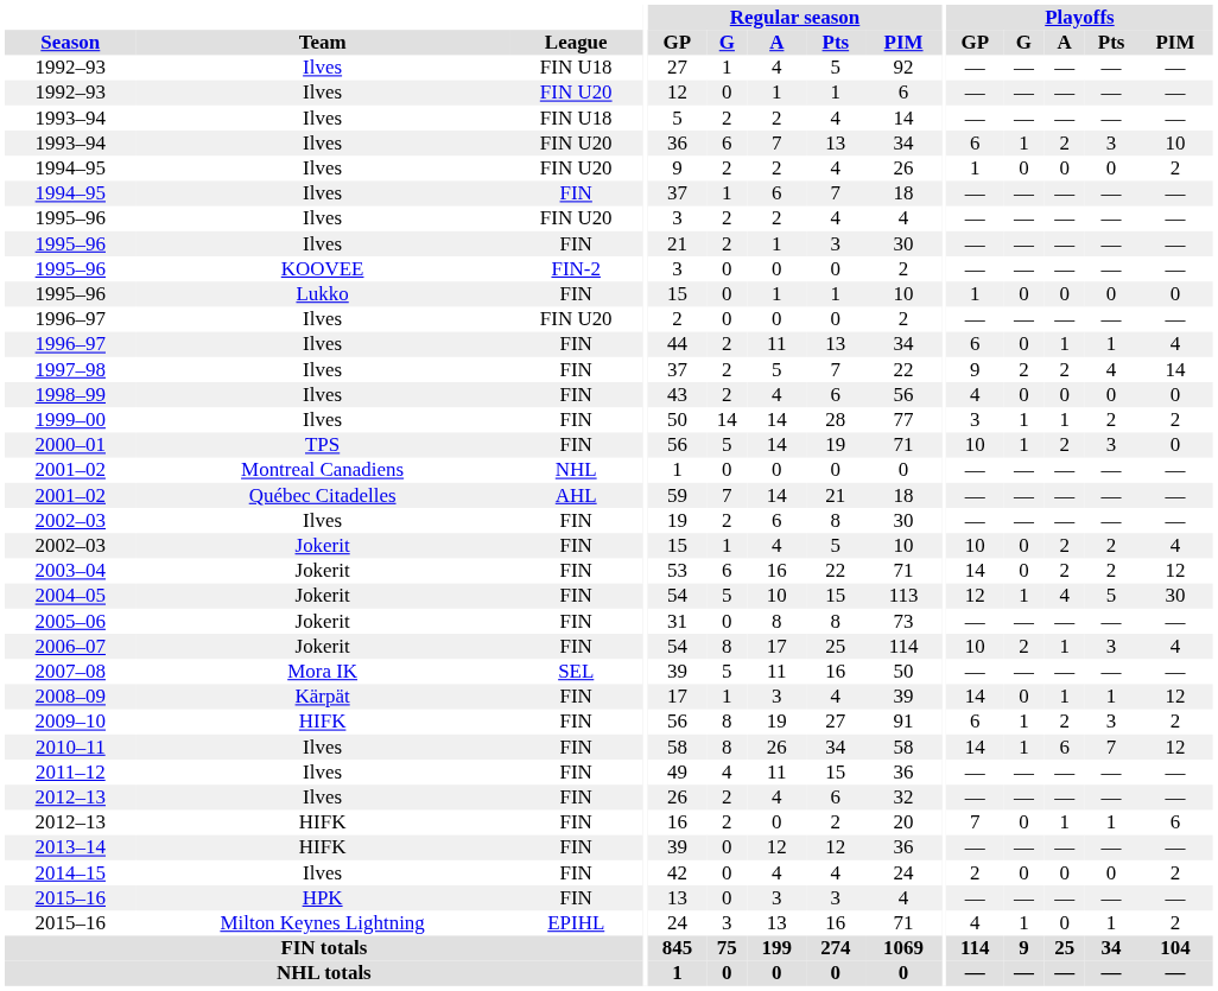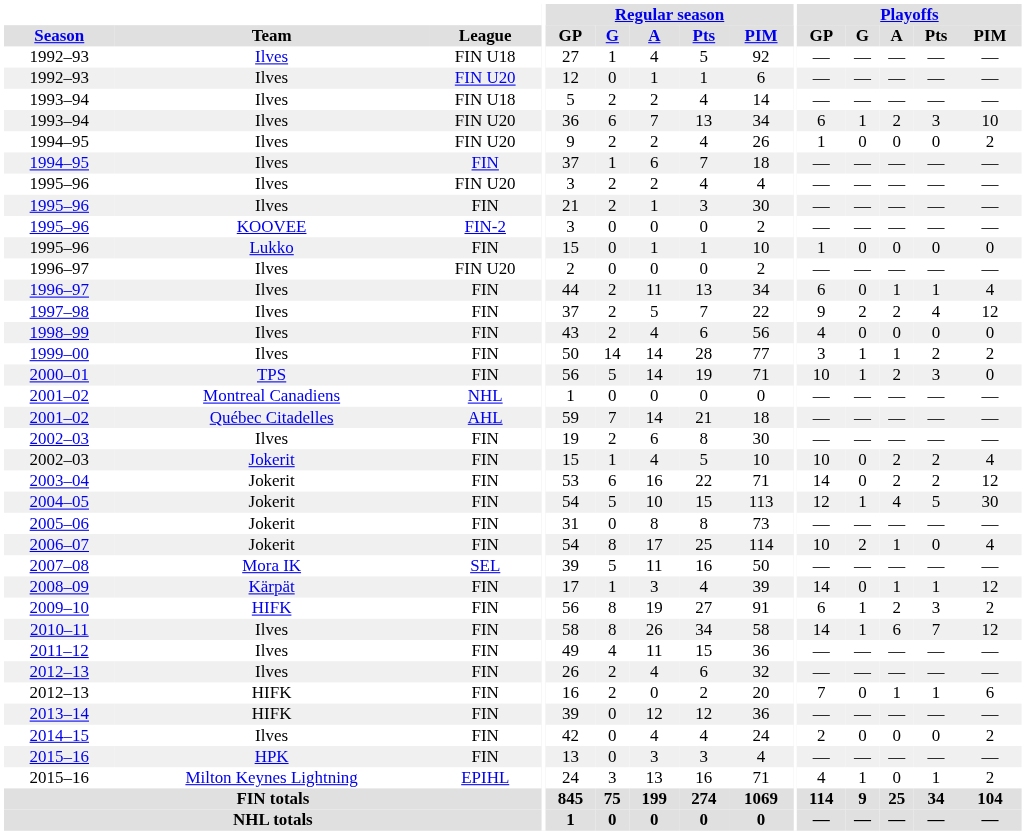1997–98 | Playoffs / PIM: 14 -> 12
2006–07 | Playoffs / Pts: 3 -> 0
